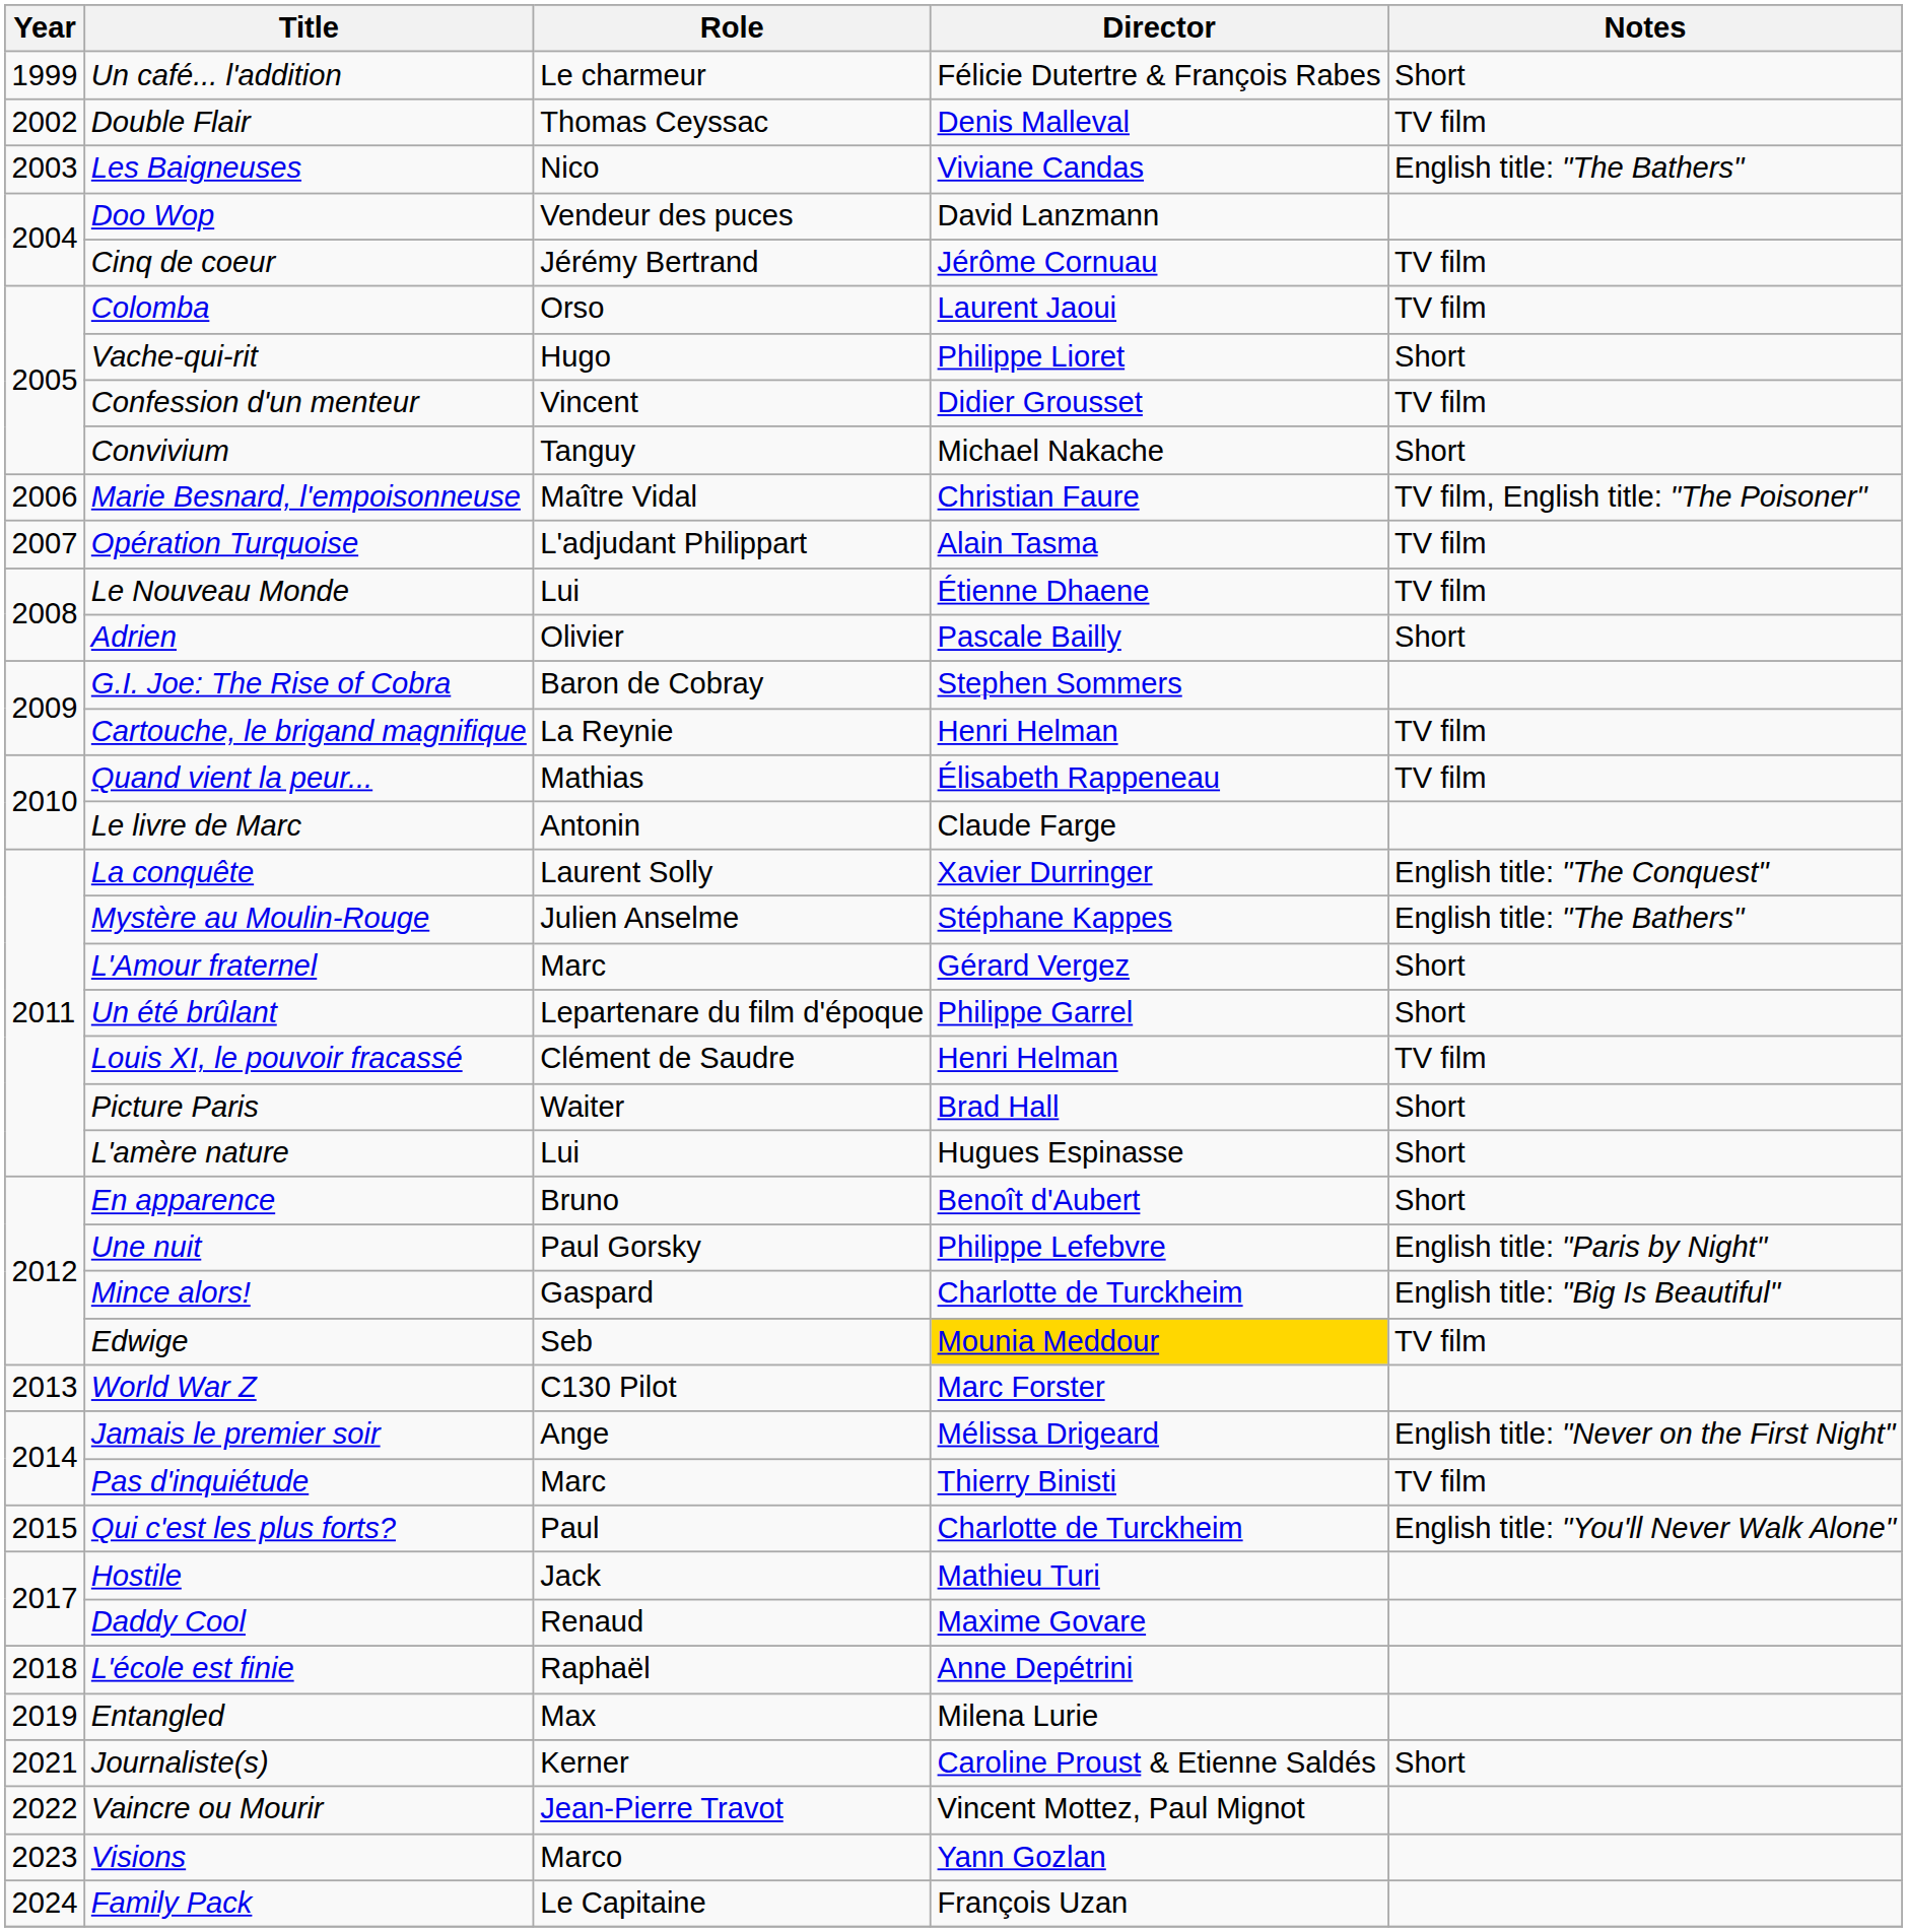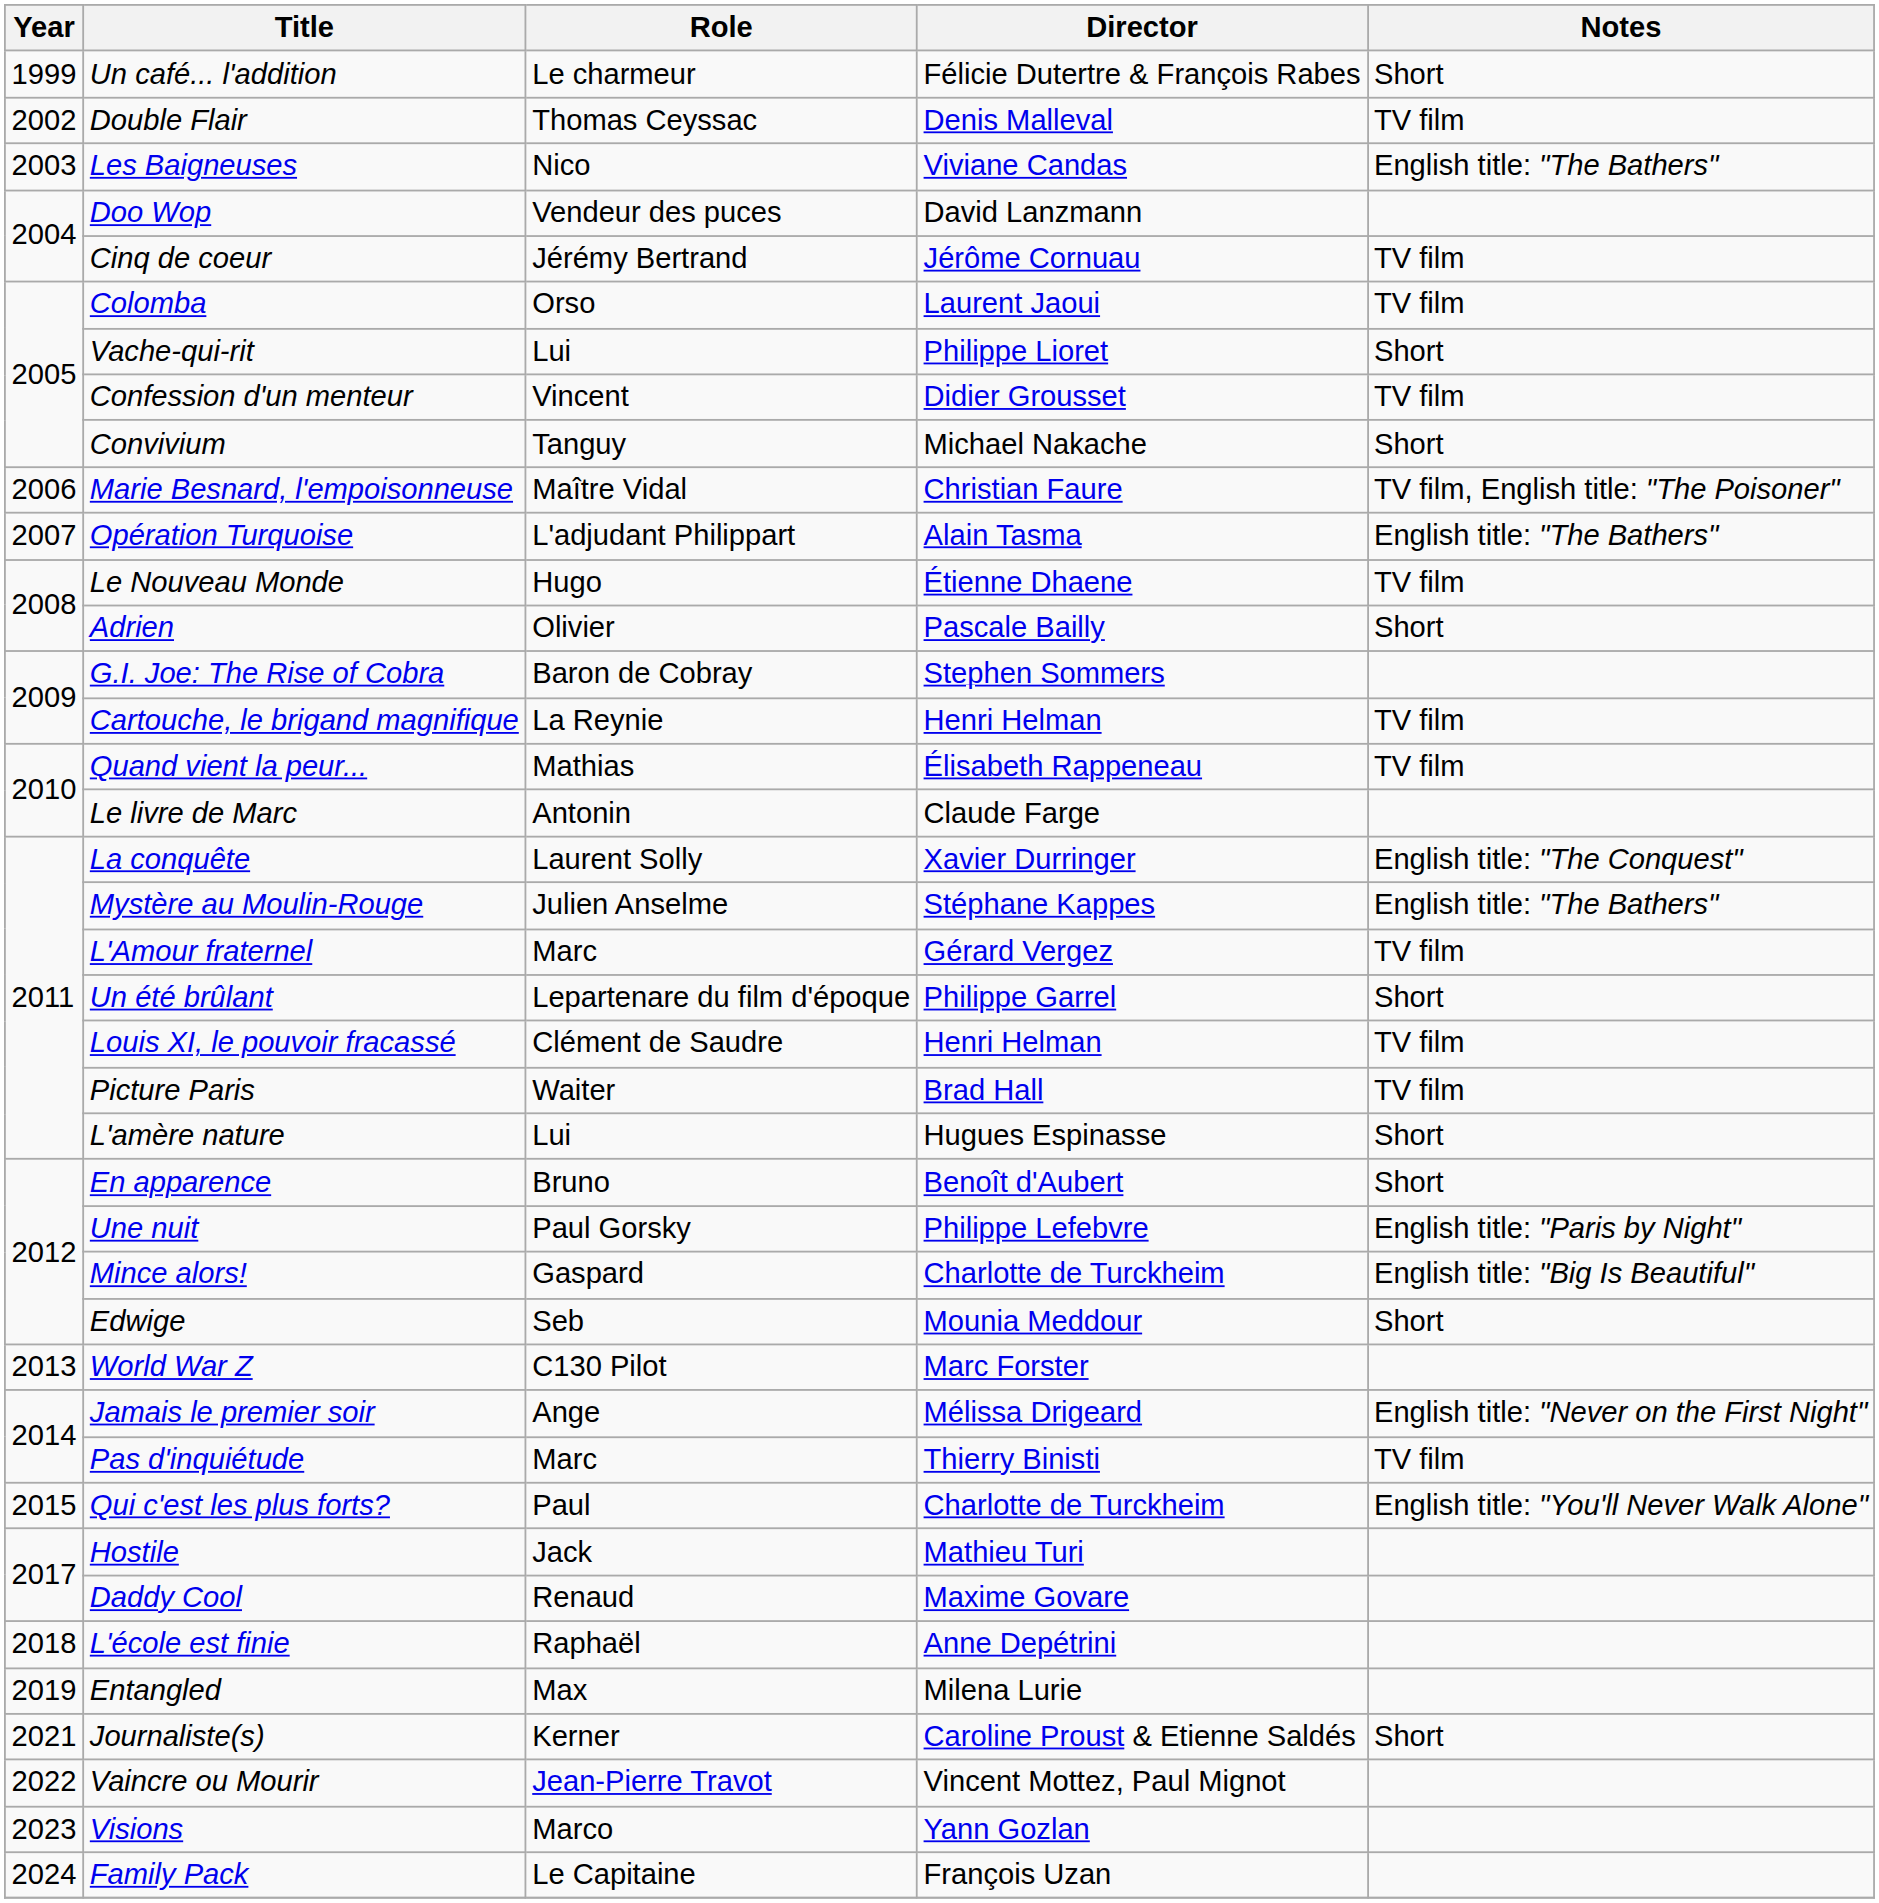Vache-qui-rit | Role: Hugo -> Lui
Opération Turquoise | Notes: TV film -> English title: "The Bathers"
Le Nouveau Monde | Role: Lui -> Hugo
L'Amour fraternel | Notes: Short -> TV film
Picture Paris | Notes: Short -> TV film
Edwige | Director: gold background -> no background
Edwige | Notes: TV film -> Short
